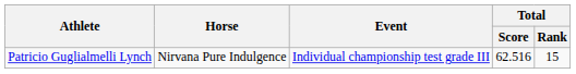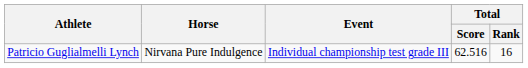Patricio Guglialmelli Lynch | Total / Rank: 15 -> 16
